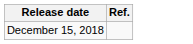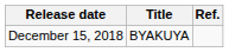+ column: Title | BYAKUYA
